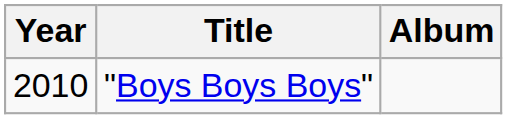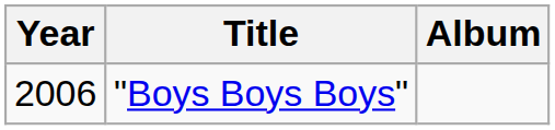"Boys Boys Boys" | Year: 2010 -> 2006
